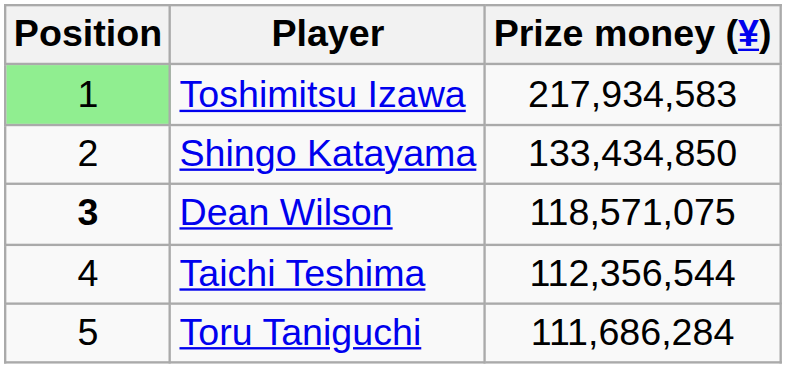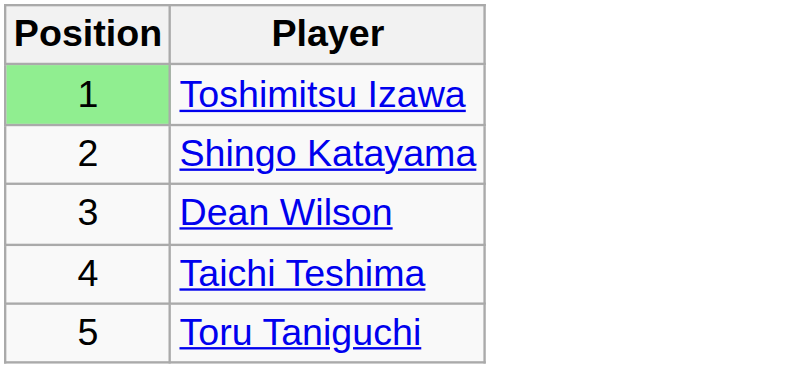- column: Prize money (¥) | 217,934,583 | 133,434,850 | 118,571,075 | 112,356,544 | 111,686,284
Dean Wilson | Position: bold -> normal
